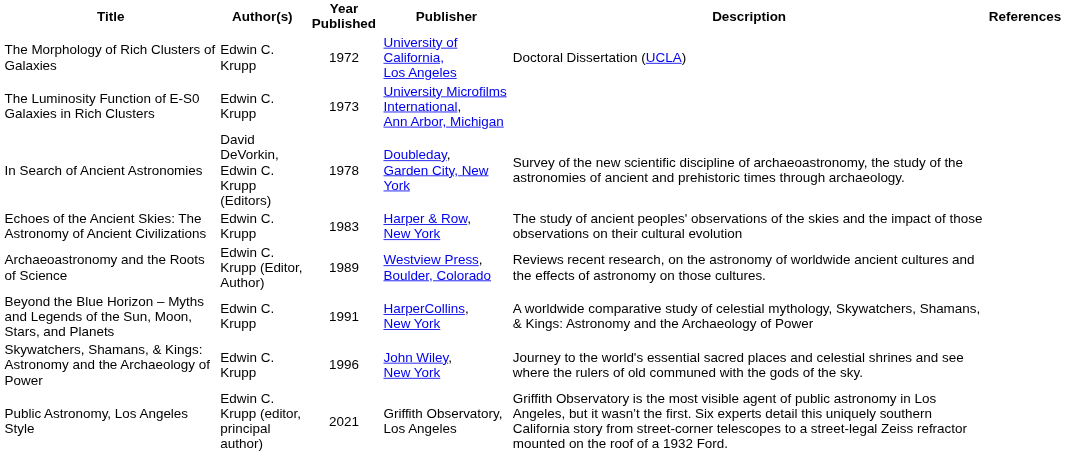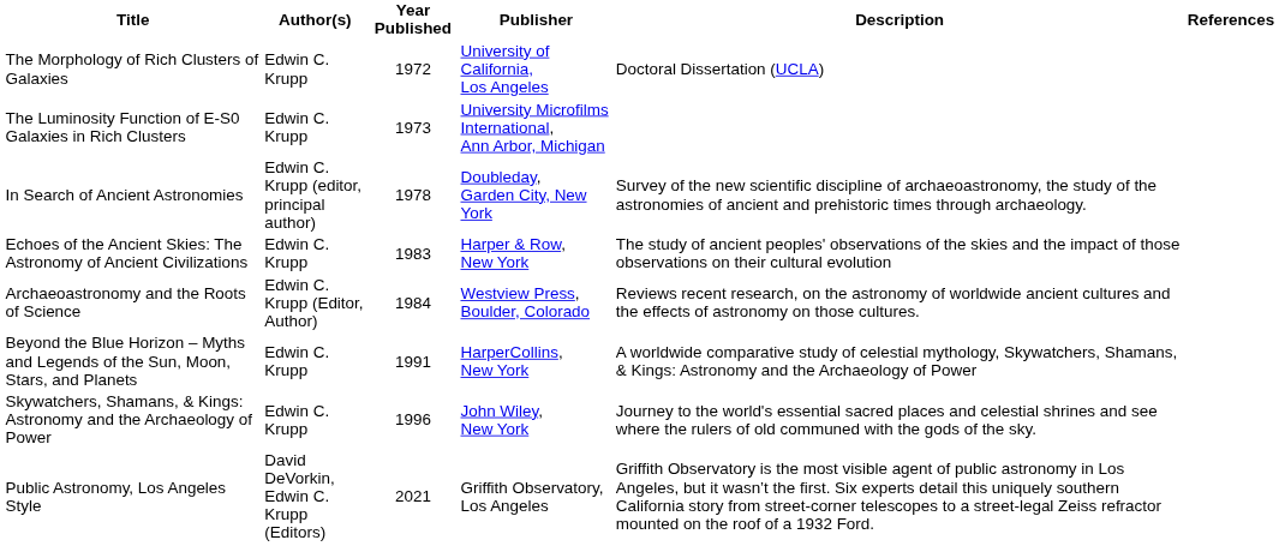In Search of Ancient Astronomies | Author(s): David DeVorkin, Edwin C. Krupp (Editors) -> Edwin C. Krupp (editor, principal author)
Archaeoastronomy and the Roots of Science | Year Published: 1989 -> 1984
Public Astronomy, Los Angeles Style | Author(s): Edwin C. Krupp (editor, principal author) -> David DeVorkin, Edwin C. Krupp (Editors)
